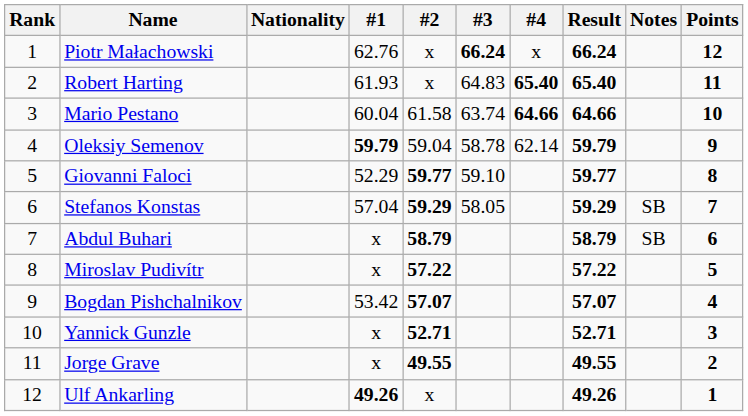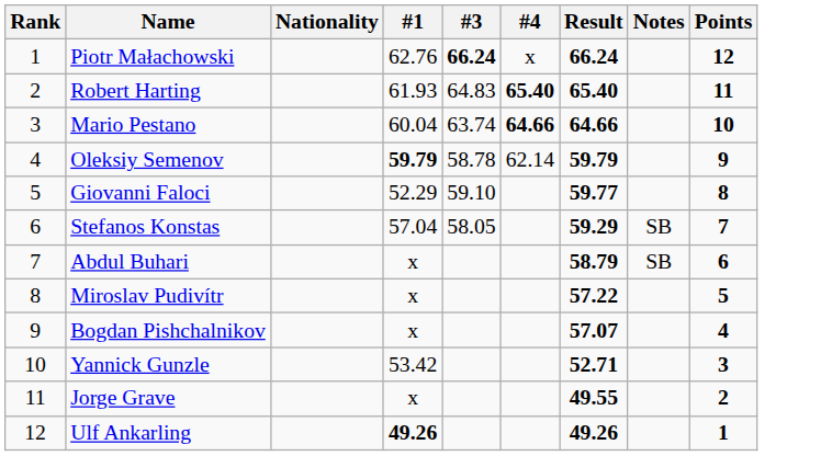- column: #2 | x | x | 61.58 | 59.04 | 59.77 | 59.29 | 58.79 | 57.22 | 57.07 | 52.71 | 49.55 | x
Bogdan Pishchalnikov | #1: 53.42 -> x
Yannick Gunzle | #1: x -> 53.42
